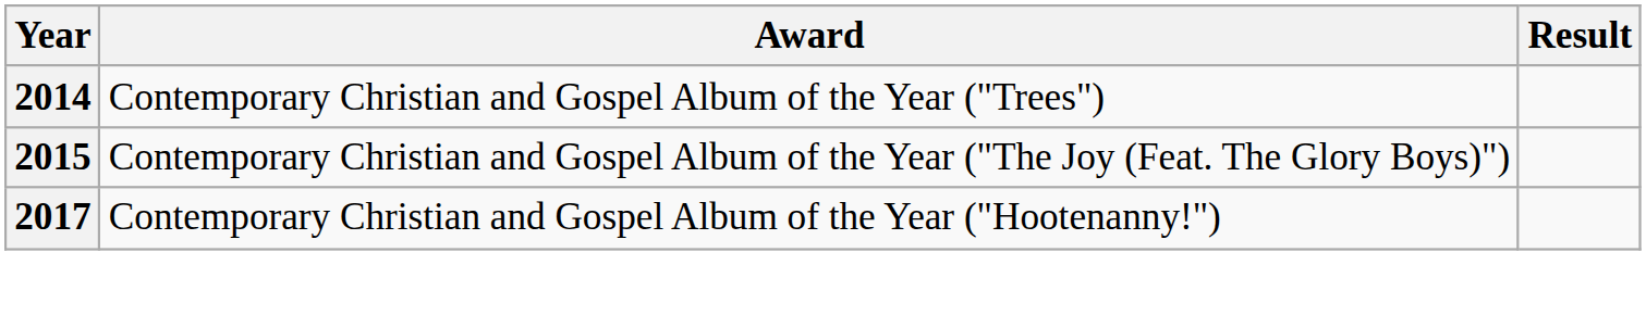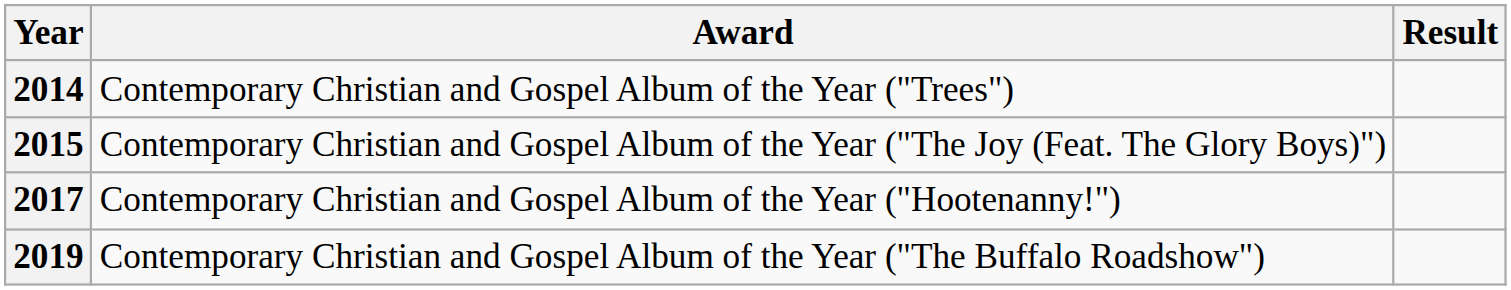+ row: 2019 | Contemporary Christian and Gospel Album of the Year ("The Buffalo Roadshow")
